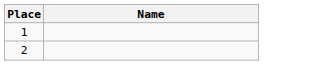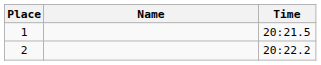+ column: Time | 20:21.5 | 20:22.2
